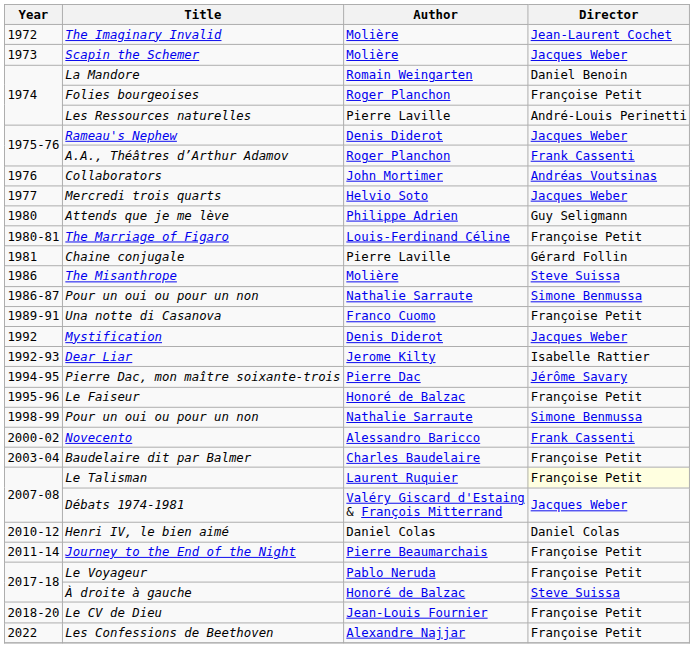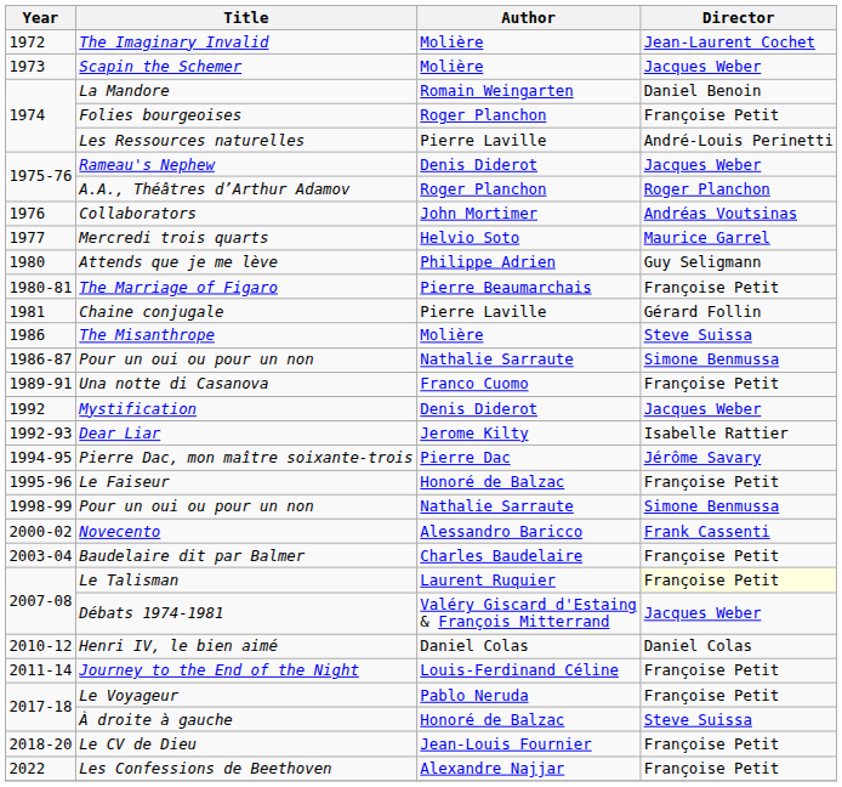A.A., Théâtres d’Arthur Adamov | Director: Frank Cassenti -> Roger Planchon
Mercredi trois quarts | Director: Jacques Weber -> Maurice Garrel
The Marriage of Figaro | Author: Louis-Ferdinand Céline -> Pierre Beaumarchais
Journey to the End of the Night | Author: Pierre Beaumarchais -> Louis-Ferdinand Céline
